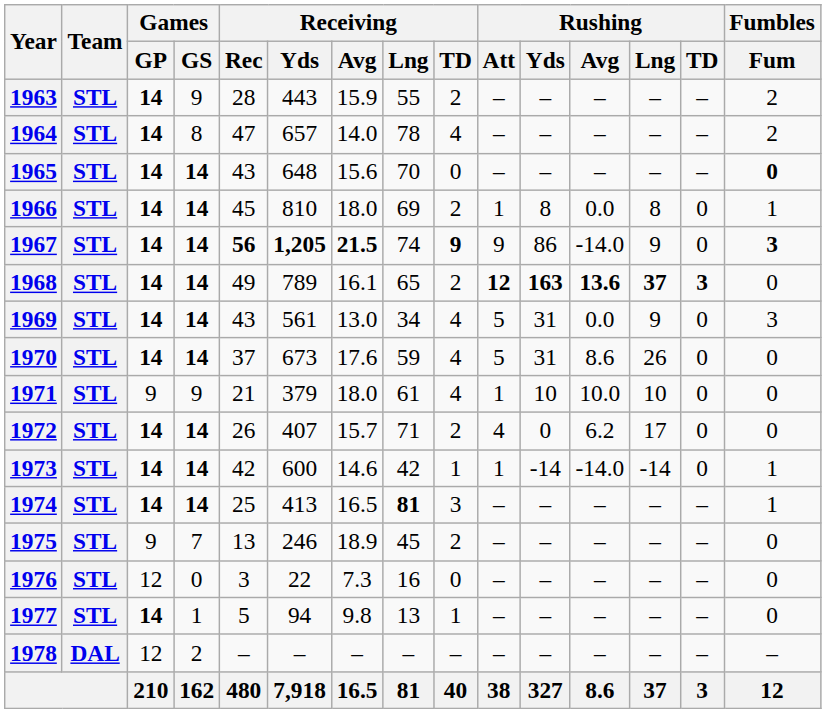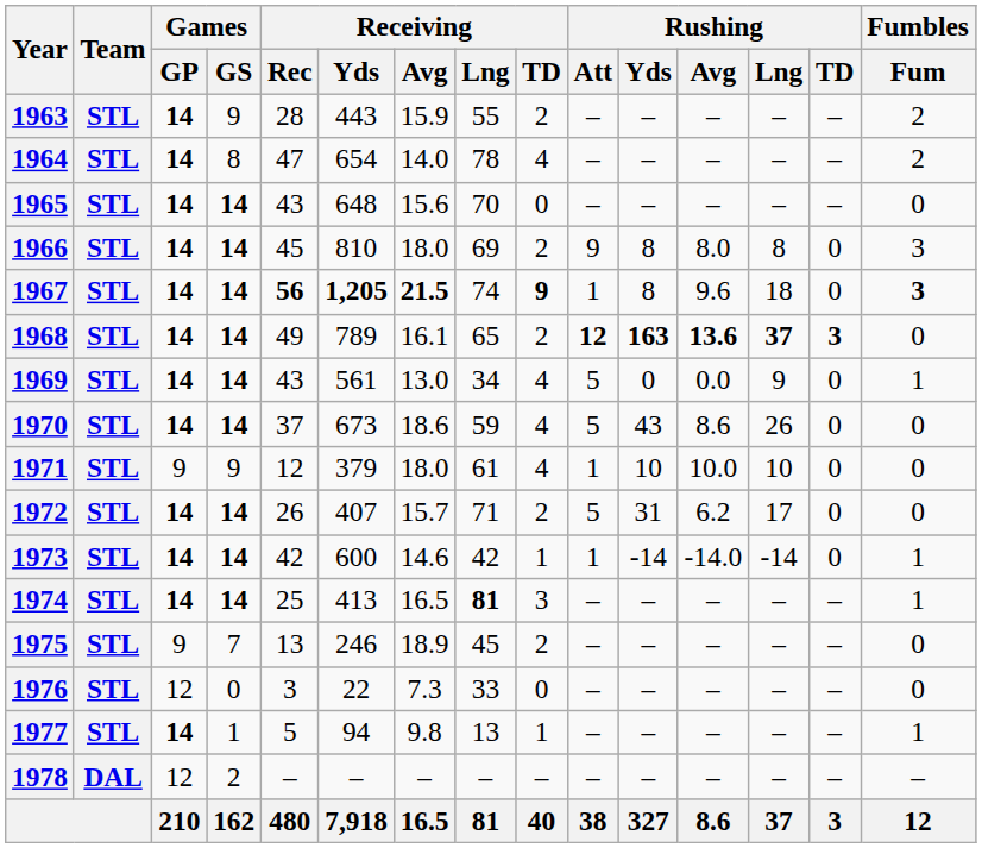1964 | Receiving / Yds: 657 -> 654
1965 | Fumbles / Fum: bold -> normal
1966 | Rushing / Att: 1 -> 9
1966 | Rushing / Avg: 0.0 -> 8.0
1966 | Fumbles / Fum: 1 -> 3
1967 | Rushing / Att: 9 -> 1
1967 | Rushing / Yds: 86 -> 8
1967 | Rushing / Avg: -14.0 -> 9.6
1967 | Rushing / Lng: 9 -> 18
1969 | Rushing / Yds: 31 -> 0
1969 | Fumbles / Fum: 3 -> 1
1970 | Receiving / Avg: 17.6 -> 18.6
1970 | Rushing / Yds: 31 -> 43
1971 | Receiving / Rec: 21 -> 12
1972 | Rushing / Att: 4 -> 5
1972 | Rushing / Yds: 0 -> 31
1976 | Receiving / Lng: 16 -> 33
1977 | Fumbles / Fum: 0 -> 1
